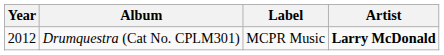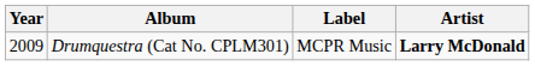Drumquestra (Cat No. CPLM301) | Year: 2012 -> 2009
